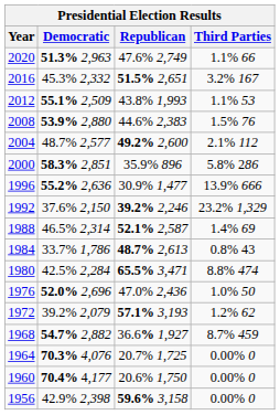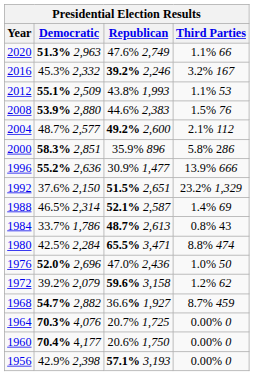2016 | Republican: 51.5% 2,651 -> 39.2% 2,246
1992 | Republican: 39.2% 2,246 -> 51.5% 2,651
1972 | Republican: 57.1% 3,193 -> 59.6% 3,158
1956 | Republican: 59.6% 3,158 -> 57.1% 3,193
